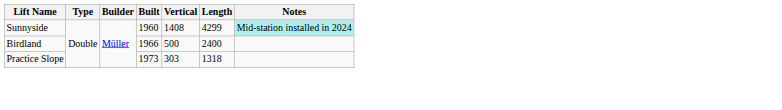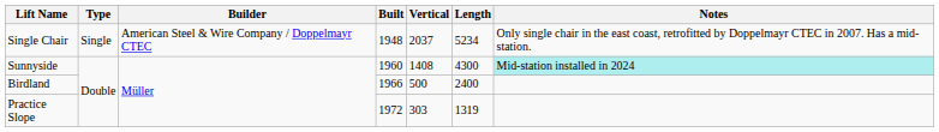+ row: Single Chair | Single | American Steel & Wire Company / Doppelmayr CTEC | 1948 | 2037 | 5234 | Only single chair in the east coast, retrofitted by Doppelmayr CTEC in 2007. Has a mid-station.
Sunnyside | Length: 4299 -> 4300
Practice Slope | Built: 1973 -> 1972
Practice Slope | Length: 1318 -> 1319
